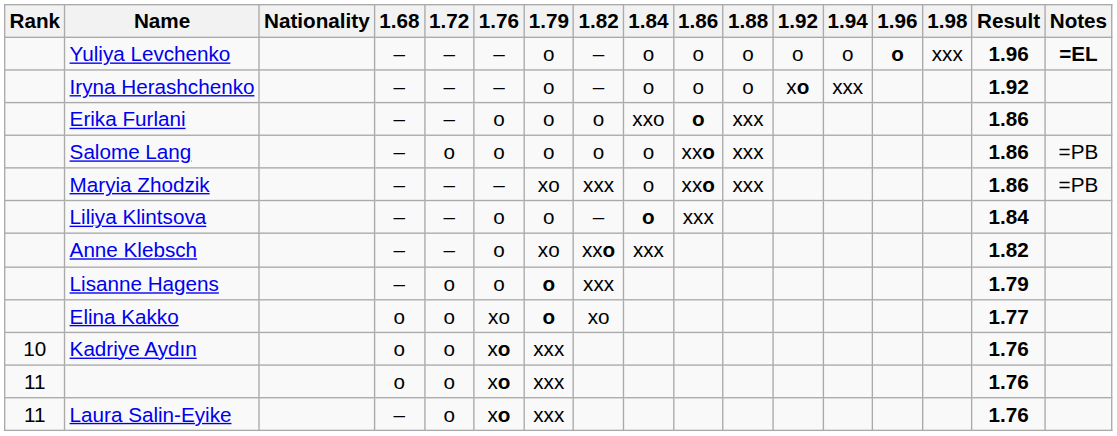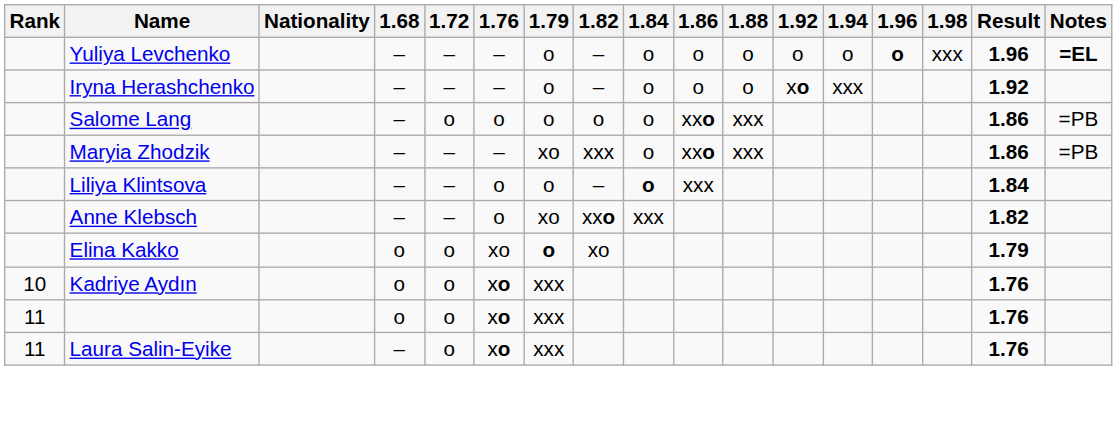- row: Erika Furlani | – | – | o | o | o | xxo | o | xxx | 1.86
- row: Lisanne Hagens | – | o | o | o | xxx | 1.79
Elina Kakko | Result: 1.77 -> 1.79
